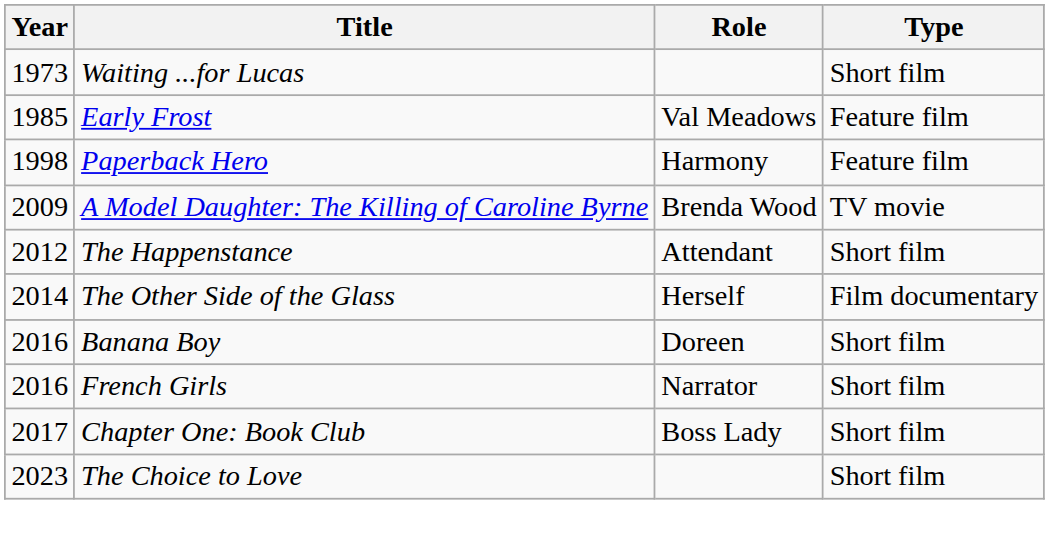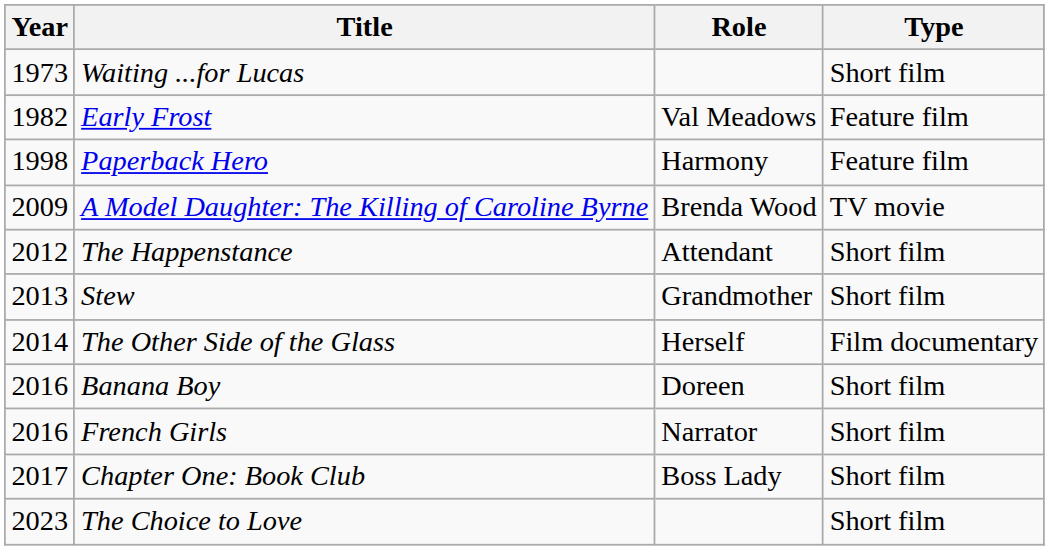Early Frost | Year: 1985 -> 1982
+ row: 2013 | Stew | Grandmother | Short film
